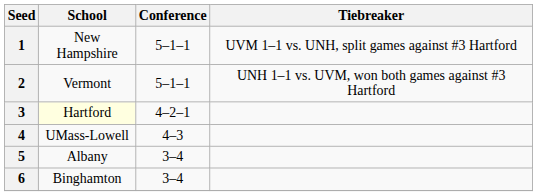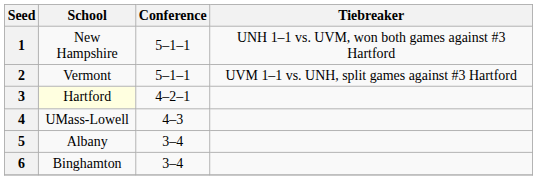1 | Tiebreaker: UVM 1–1 vs. UNH, split games against #3 Hartford -> UNH 1–1 vs. UVM, won both games against #3 Hartford
2 | Tiebreaker: UNH 1–1 vs. UVM, won both games against #3 Hartford -> UVM 1–1 vs. UNH, split games against #3 Hartford
